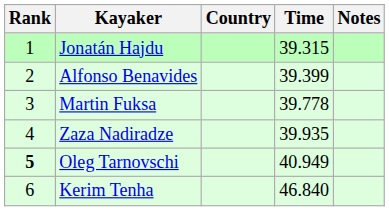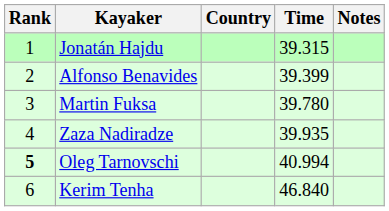Martin Fuksa | Time: 39.778 -> 39.780
Oleg Tarnovschi | Time: 40.949 -> 40.994
